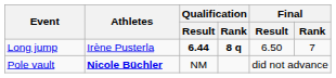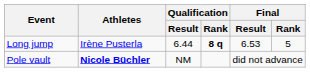Long jump | Qualification / Result: bold -> normal
Long jump | Final / Result: 6.50 -> 6.53
Long jump | Final / Rank: 7 -> 5
